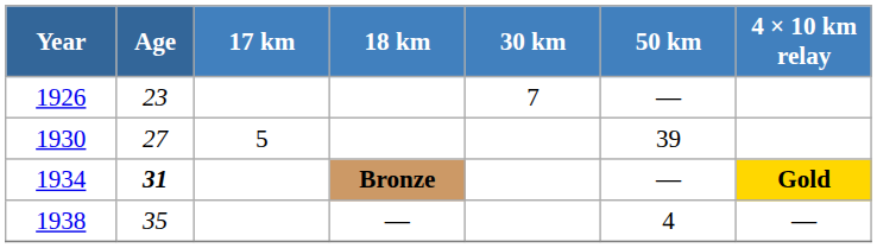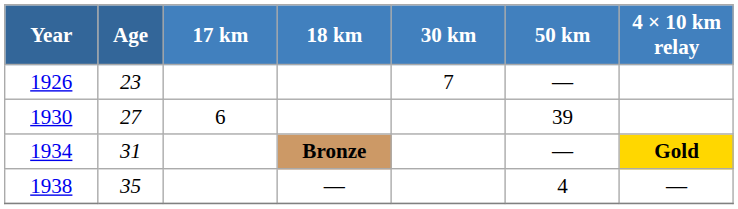1930 | 17 km: 5 -> 6
1934 | Age: bold -> normal
